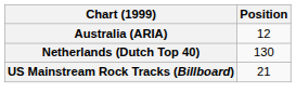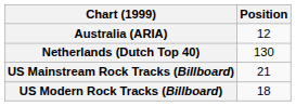+ row: US Modern Rock Tracks (Billboard) | 18
